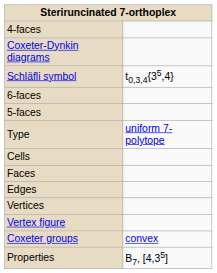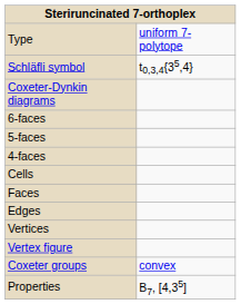rows swapped: Type <-> 4-faces
rows swapped: Schläfli symbol <-> Coxeter-Dynkin diagrams
